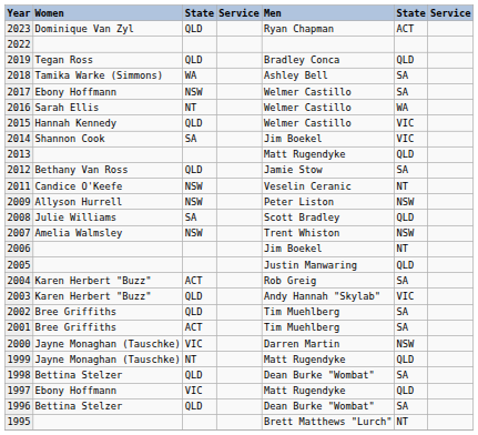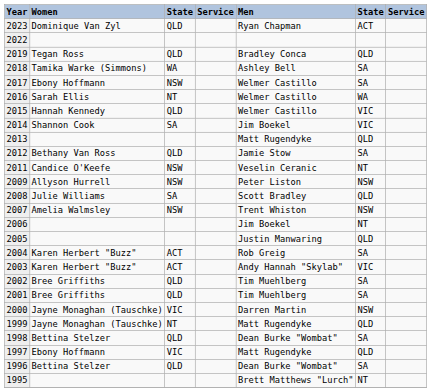2003 | column 3: QLD -> ACT
2001 | column 3: ACT -> QLD
